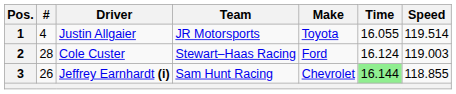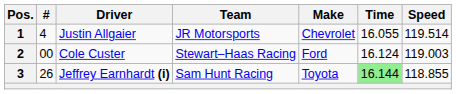1 | Make: Toyota -> Chevrolet
2 | #: 28 -> 00
3 | Make: Chevrolet -> Toyota
